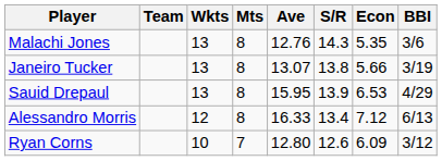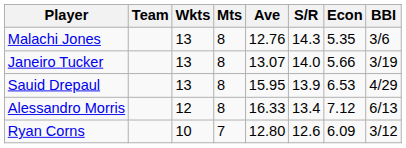Janeiro Tucker | S/R: 13.8 -> 14.0
